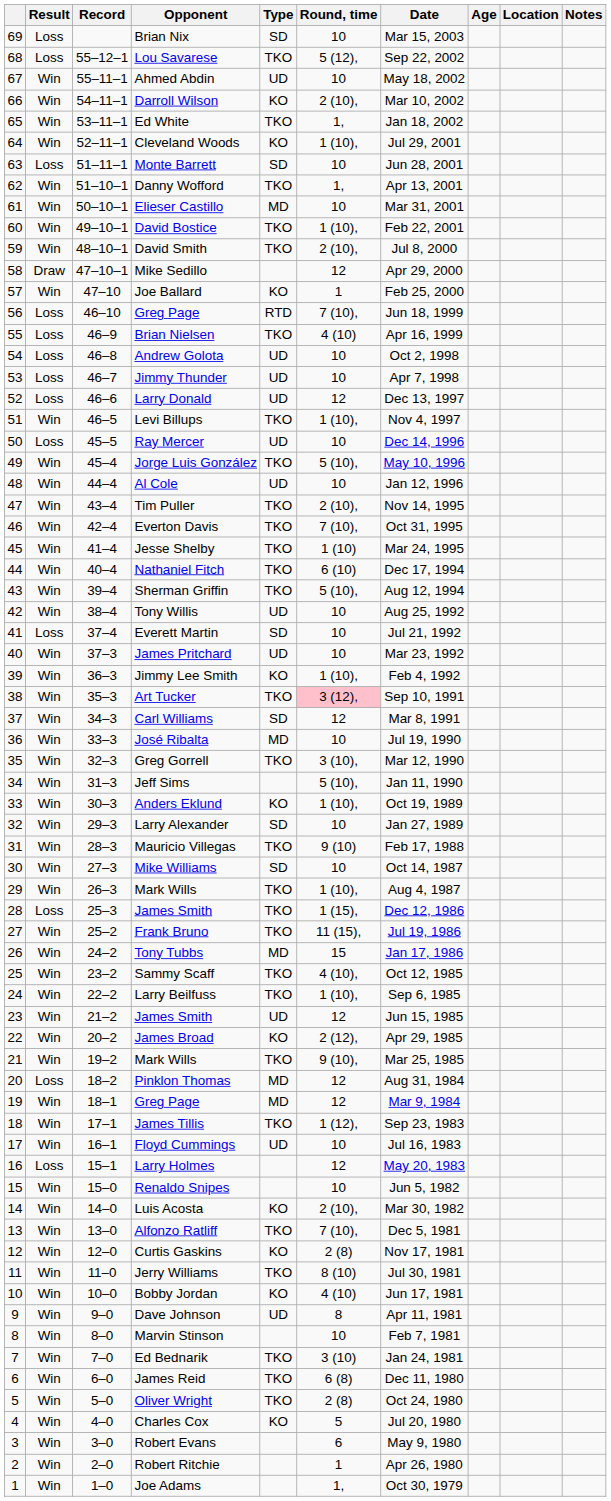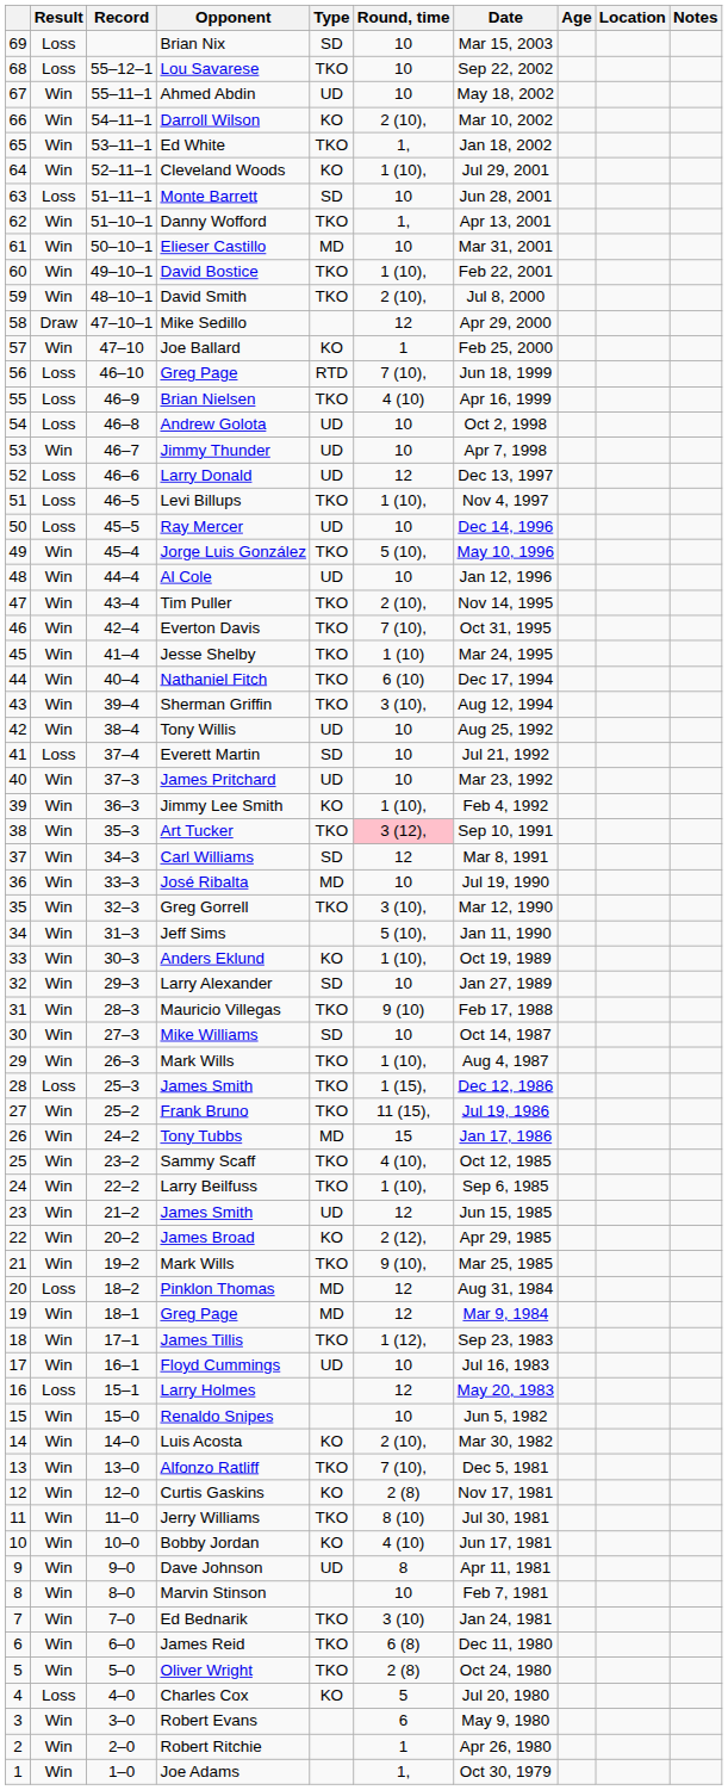Lou Savarese | Round, time: 5 (12), -> 10
Jimmy Thunder | Result: Loss -> Win
Levi Billups | Result: Win -> Loss
Sherman Griffin | Round, time: 5 (10), -> 3 (10),
Charles Cox | Result: Win -> Loss
